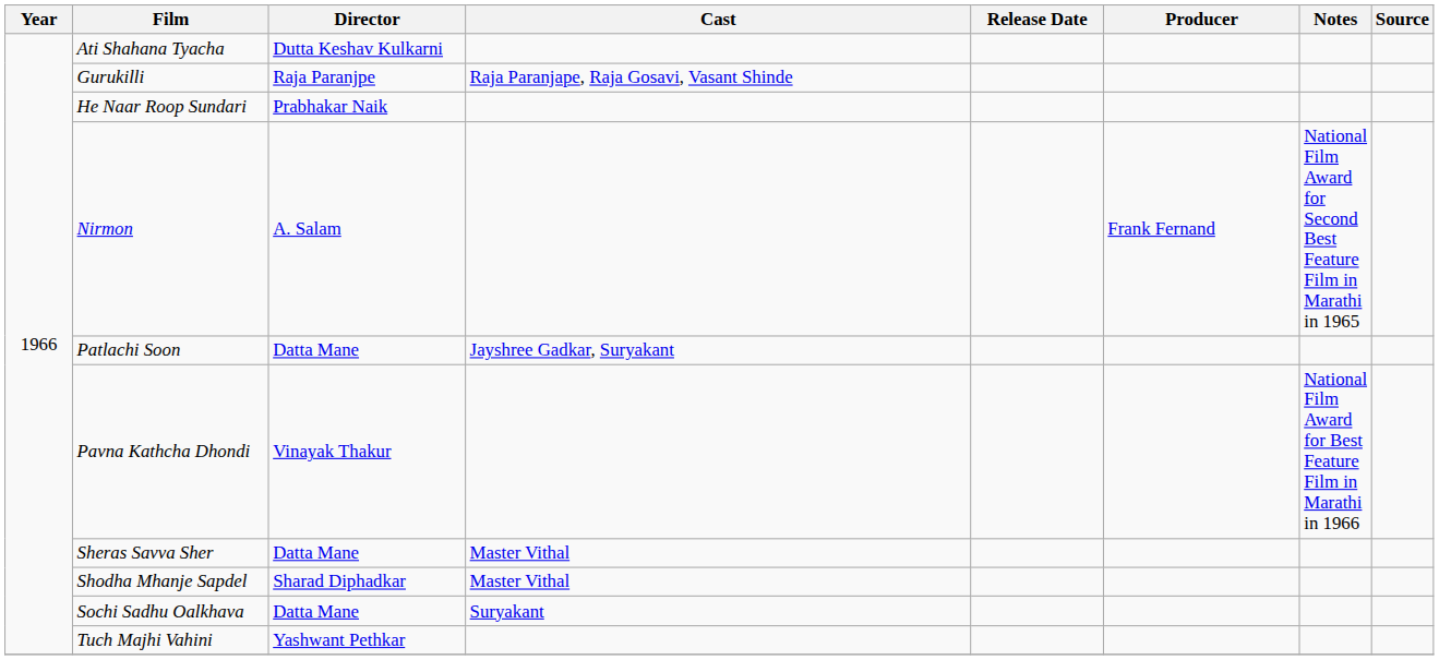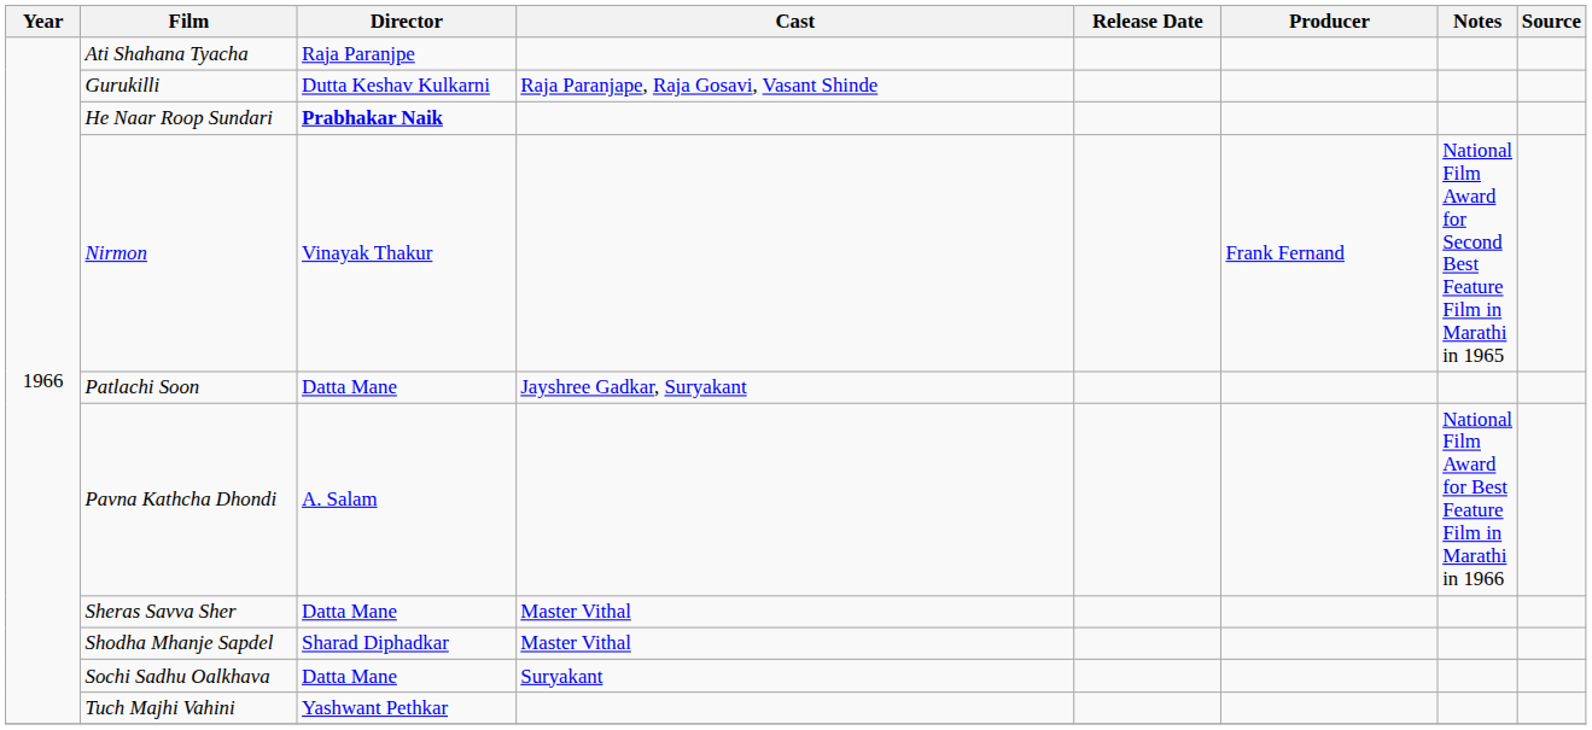Ati Shahana Tyacha | Director: Dutta Keshav Kulkarni -> Raja Paranjpe
Gurukilli | Director: Raja Paranjpe -> Dutta Keshav Kulkarni
He Naar Roop Sundari | Director: normal -> bold
Nirmon | Director: A. Salam -> Vinayak Thakur
Pavna Kathcha Dhondi | Director: Vinayak Thakur -> A. Salam
